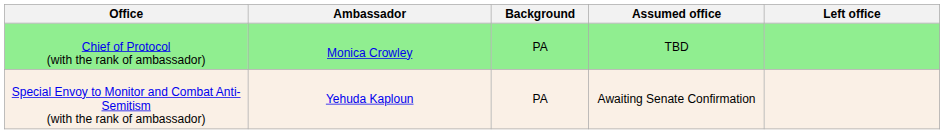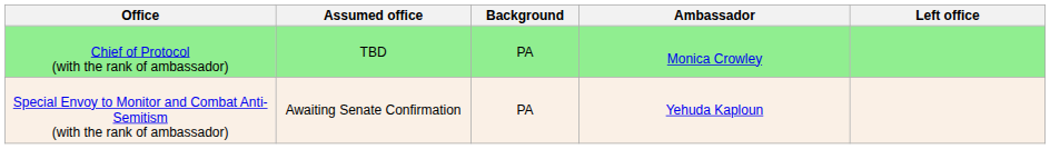columns swapped: Ambassador <-> Assumed office
